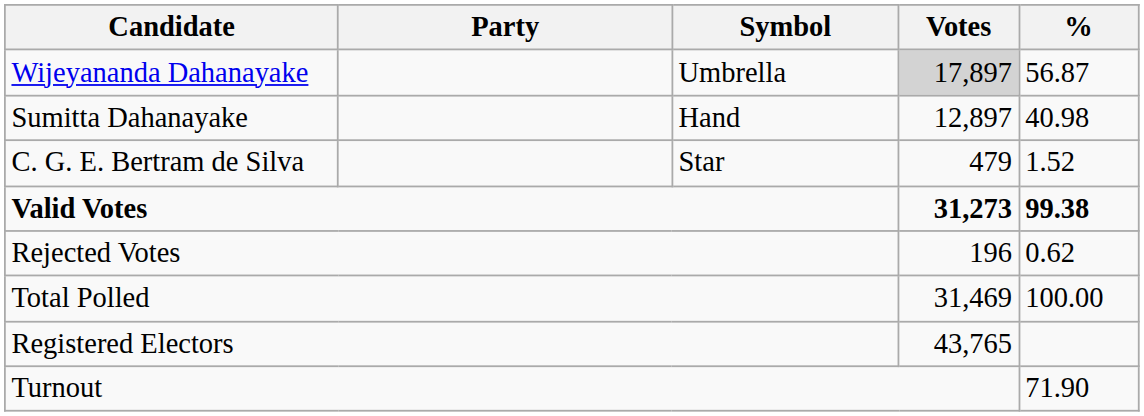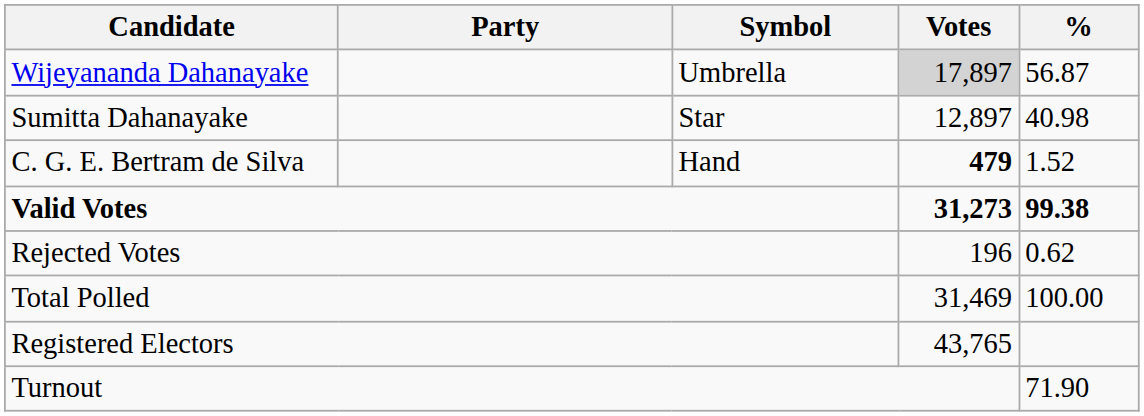Sumitta Dahanayake | Symbol: Hand -> Star
C. G. E. Bertram de Silva | Symbol: Star -> Hand
C. G. E. Bertram de Silva | Votes: normal -> bold
